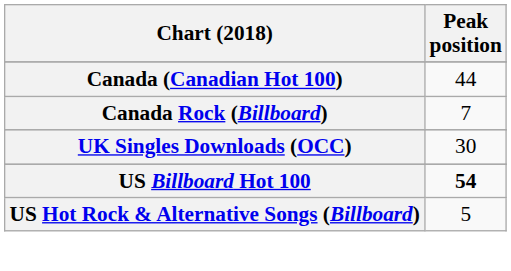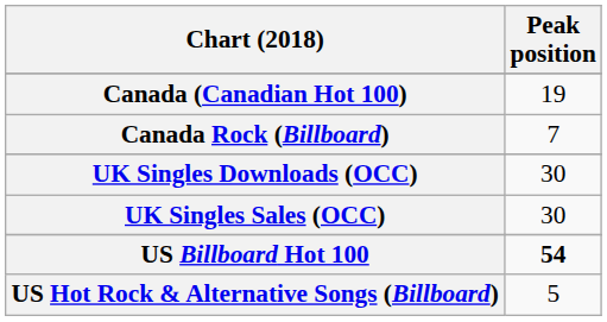Canada (Canadian Hot 100) | Peak position: 44 -> 19
+ row: UK Singles Sales (OCC) | 30
